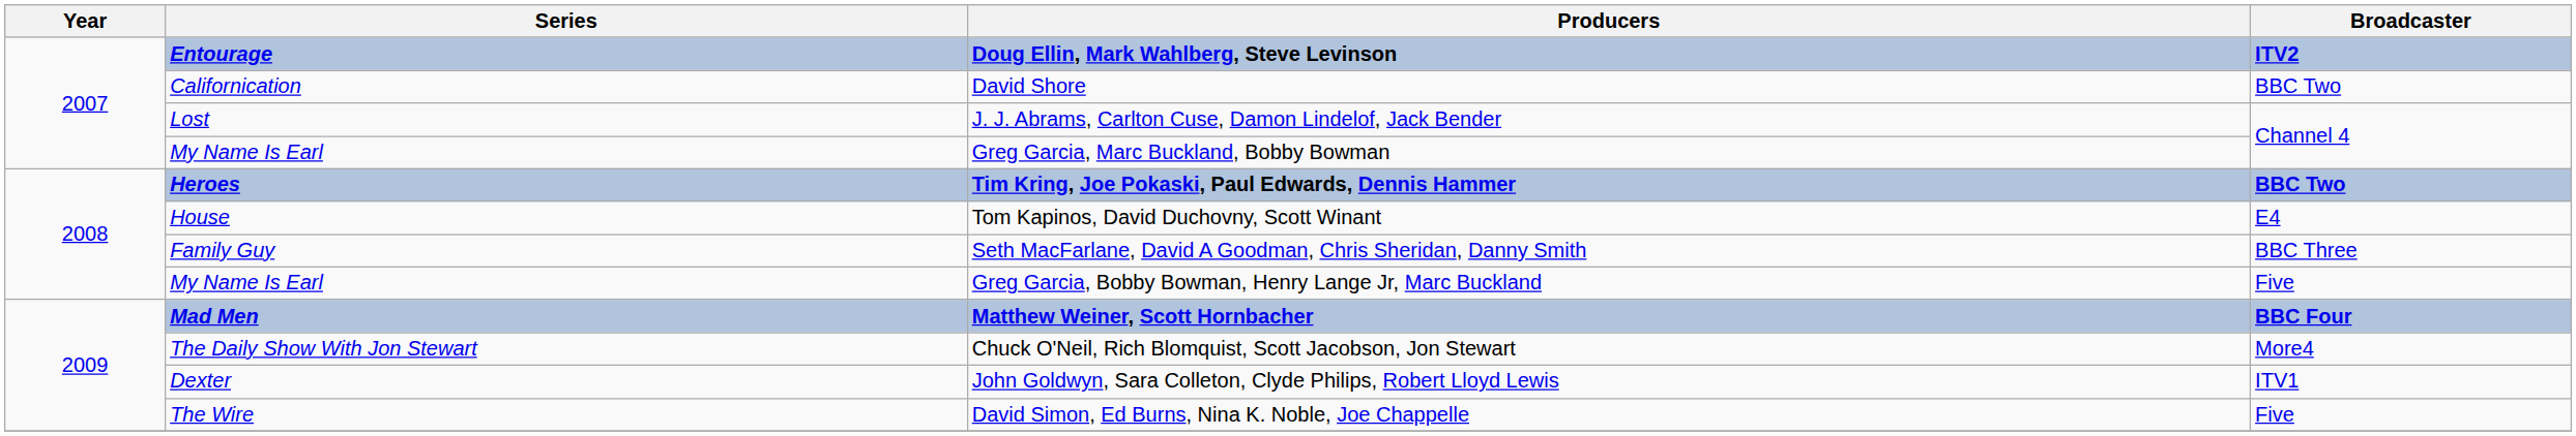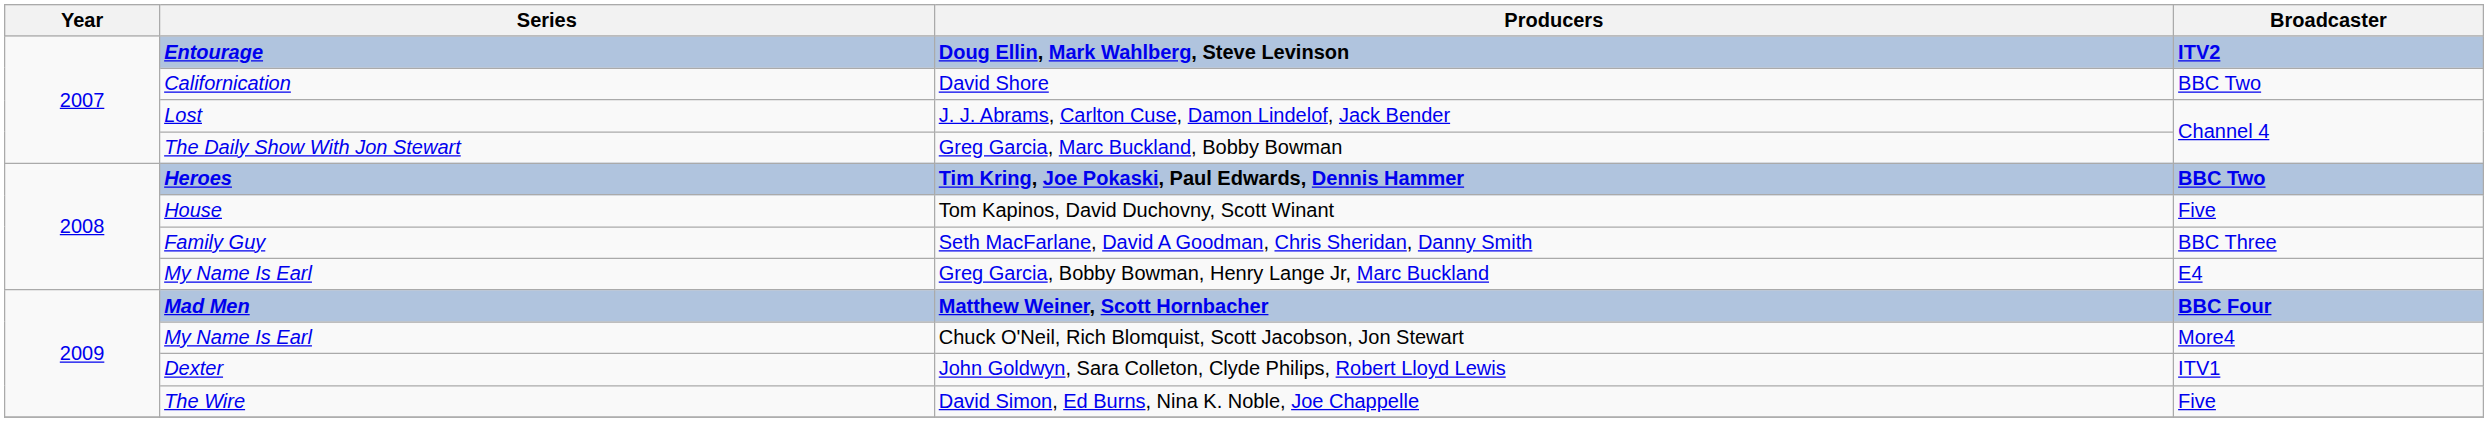Greg Garcia, Marc Buckland, Bobby Bowman | Series: My Name Is Earl -> The Daily Show With Jon Stewart
Tom Kapinos, David Duchovny, Scott Winant | Broadcaster: E4 -> Five
Greg Garcia, Bobby Bowman, Henry Lange Jr, Marc Buckland | Broadcaster: Five -> E4
Chuck O'Neil, Rich Blomquist, Scott Jacobson, Jon Stewart | Series: The Daily Show With Jon Stewart -> My Name Is Earl
